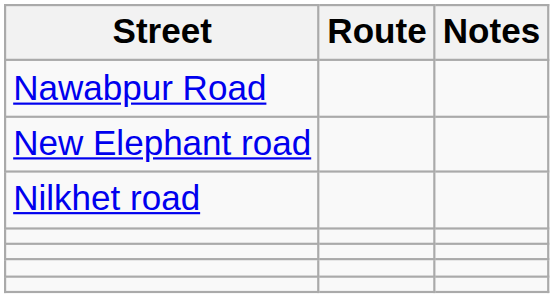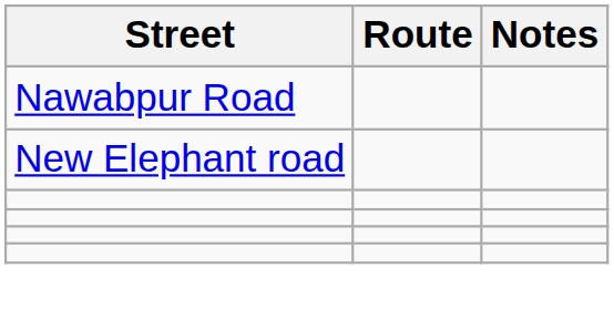- row: Nilkhet road
